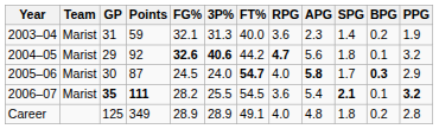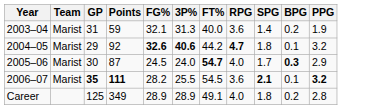- column: APG | 2.3 | 5.6 | 5.8 | 5.4 | 4.8
